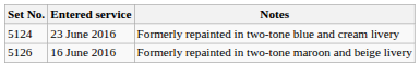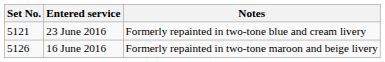23 June 2016 | Set No.: 5124 -> 5121
